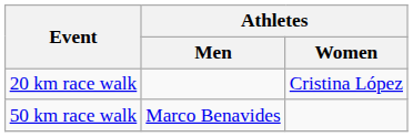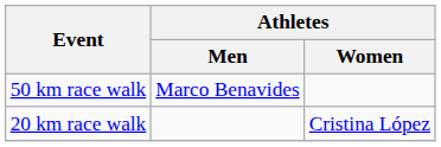rows swapped: 20 km race walk <-> 50 km race walk
